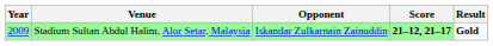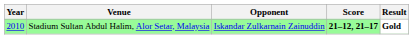Stadium Sultan Abdul Halim, Alor Setar, Malaysia | Year: 2009 -> 2010
